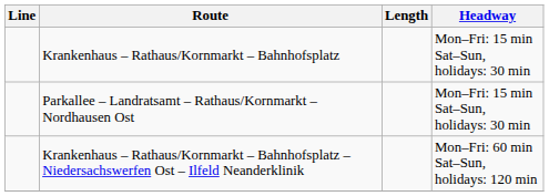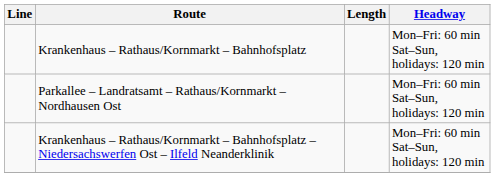Krankenhaus – Rathaus/Kornmarkt – Bahnhofsplatz | Headway: Mon–Fri: 15 min Sat–Sun, holidays: 30 min -> Mon–Fri: 60 min Sat–Sun, holidays: 120 min
Parkallee – Landratsamt – Rathaus/Kornmarkt – Nordhausen Ost | Headway: Mon–Fri: 15 min Sat–Sun, holidays: 30 min -> Mon–Fri: 60 min Sat–Sun, holidays: 120 min
